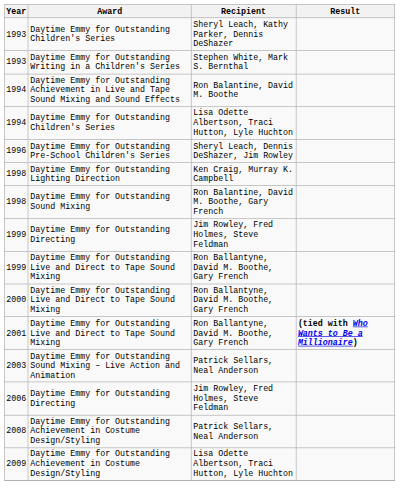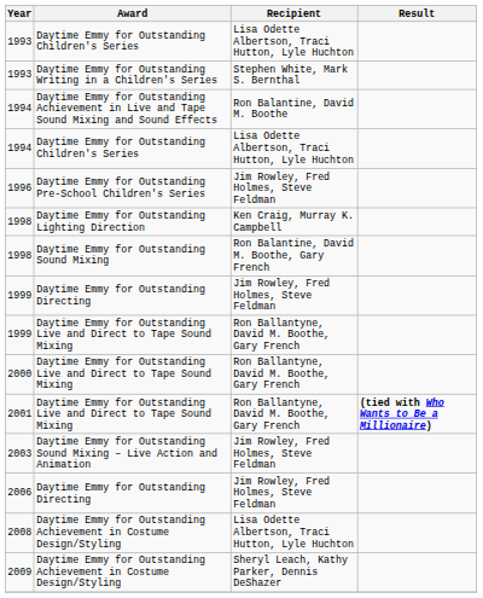1993 / Daytime Emmy for Outstanding Children's Series | Recipient: Sheryl Leach, Kathy Parker, Dennis DeShazer -> Lisa Odette Albertson, Traci Hutton, Lyle Huchton
1996 | Recipient: Sheryl Leach, Dennis DeShazer, Jim Rowley -> Jim Rowley, Fred Holmes, Steve Feldman
2003 | Recipient: Patrick Sellars, Neal Anderson -> Jim Rowley, Fred Holmes, Steve Feldman
2008 | Recipient: Patrick Sellars, Neal Anderson -> Lisa Odette Albertson, Traci Hutton, Lyle Huchton
2009 | Recipient: Lisa Odette Albertson, Traci Hutton, Lyle Huchton -> Sheryl Leach, Kathy Parker, Dennis DeShazer
